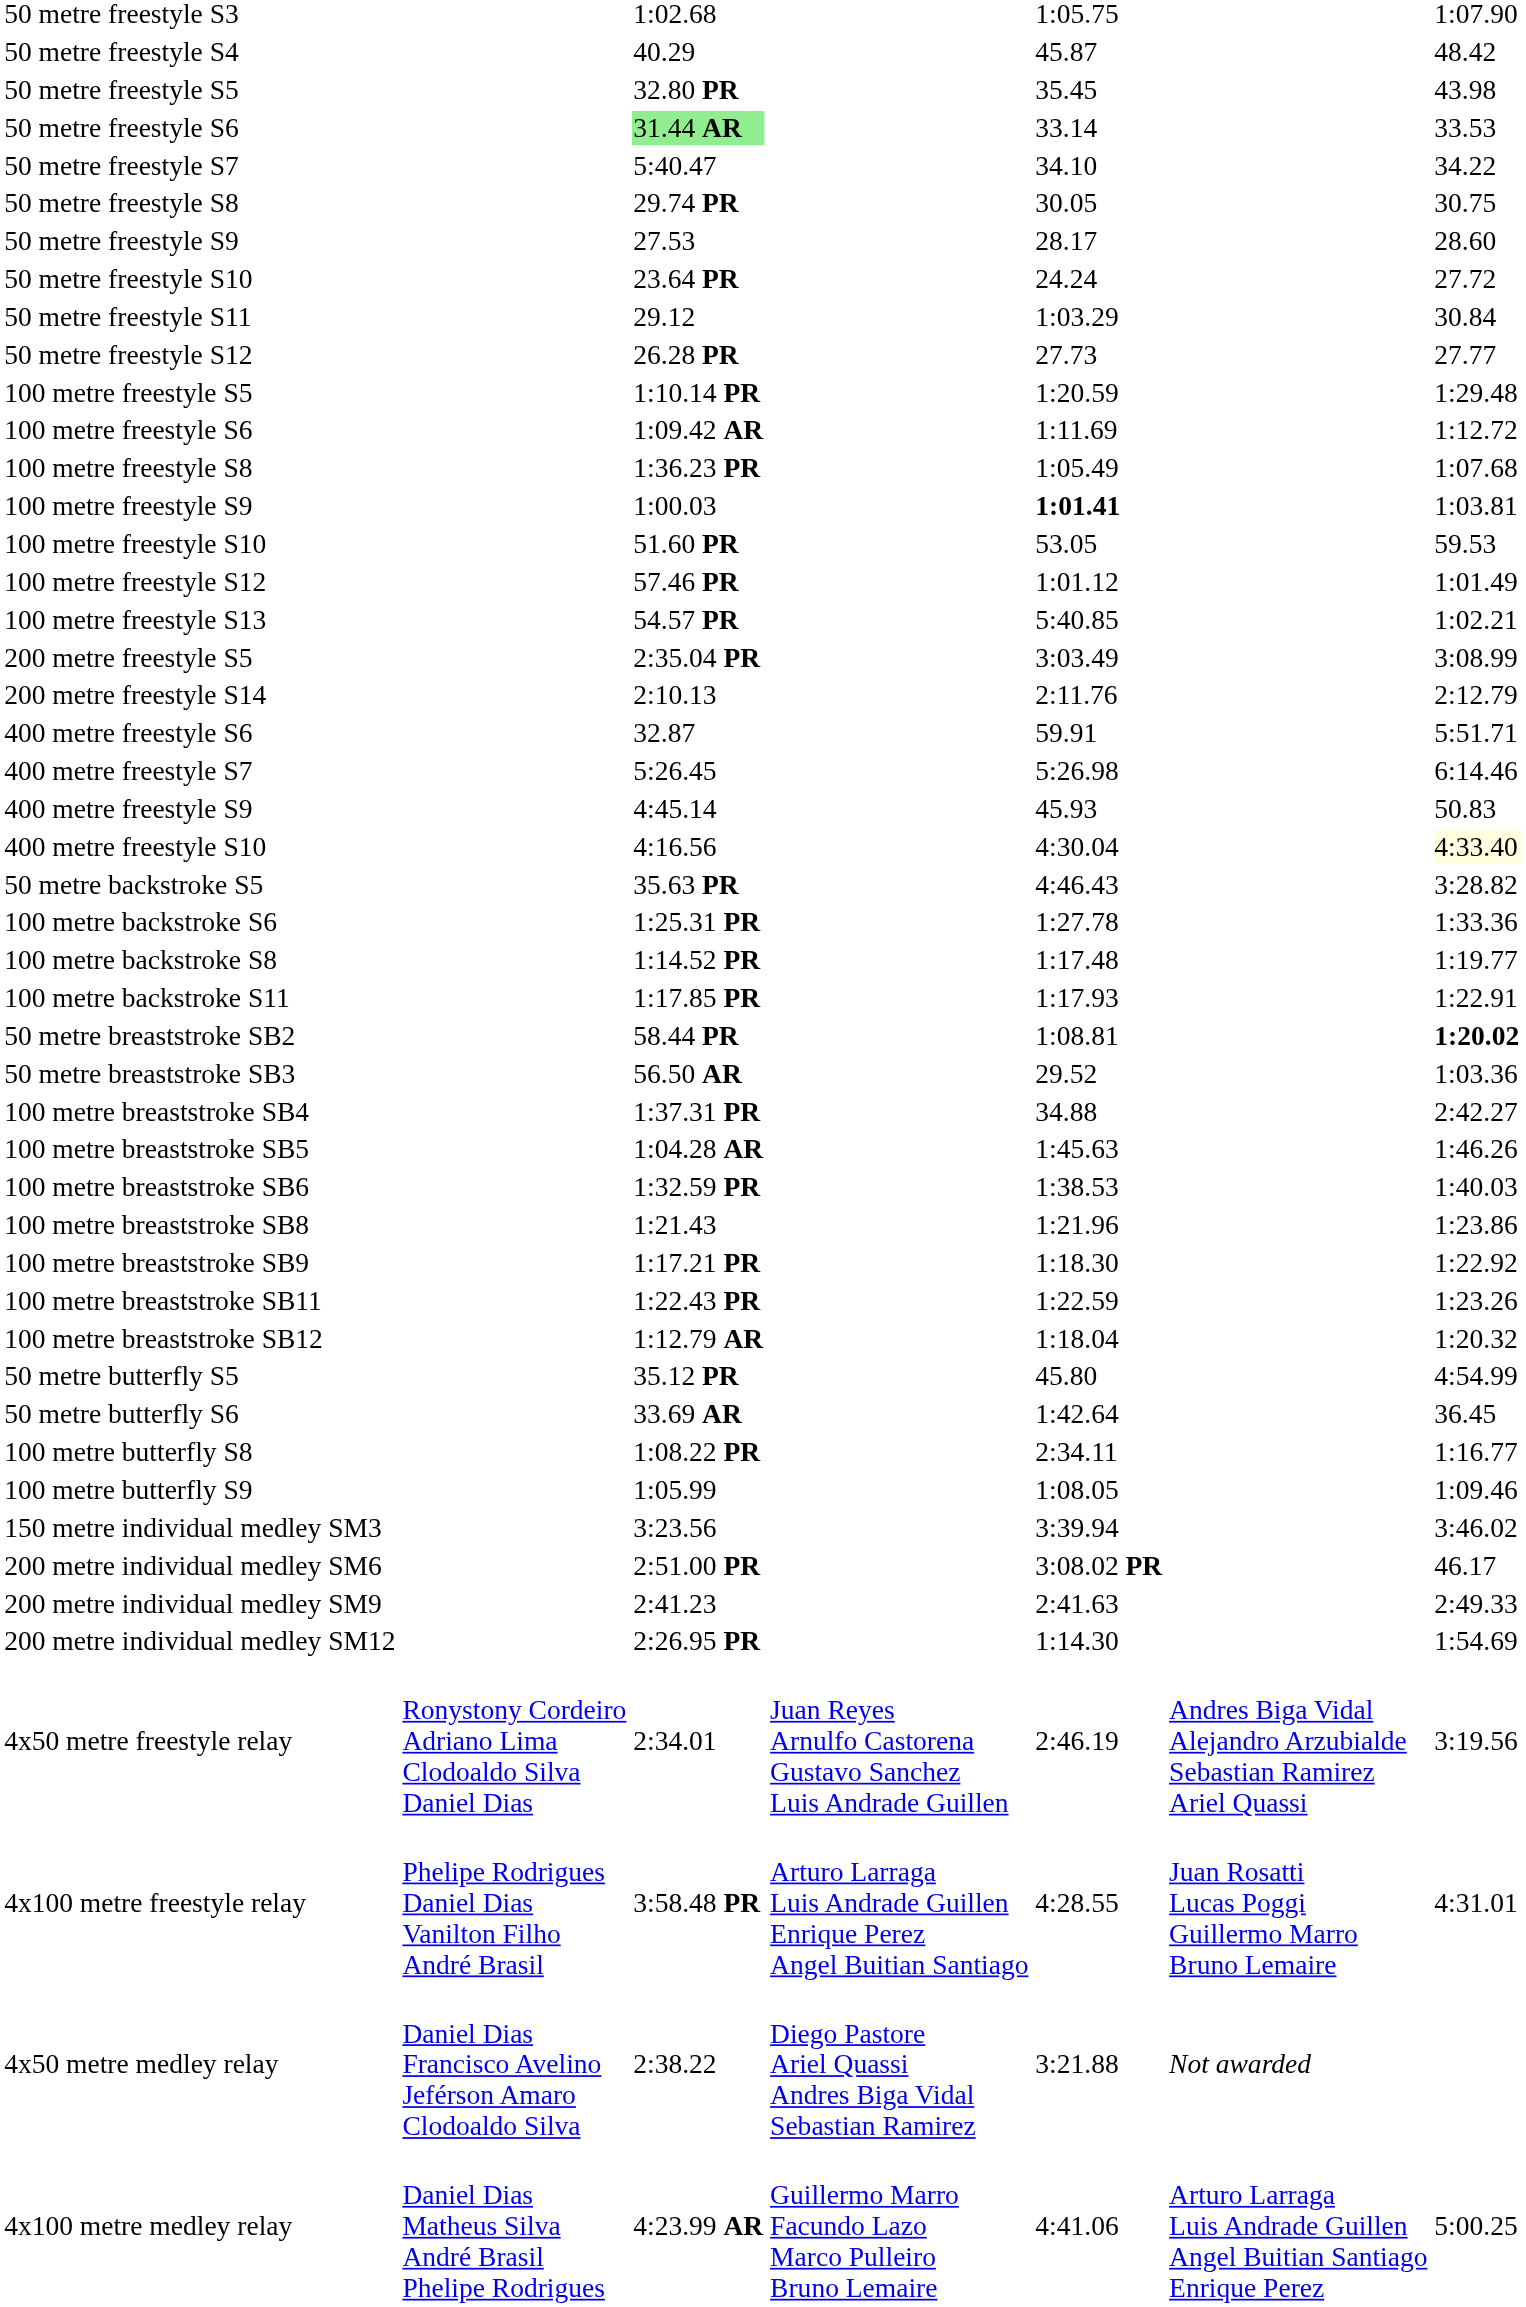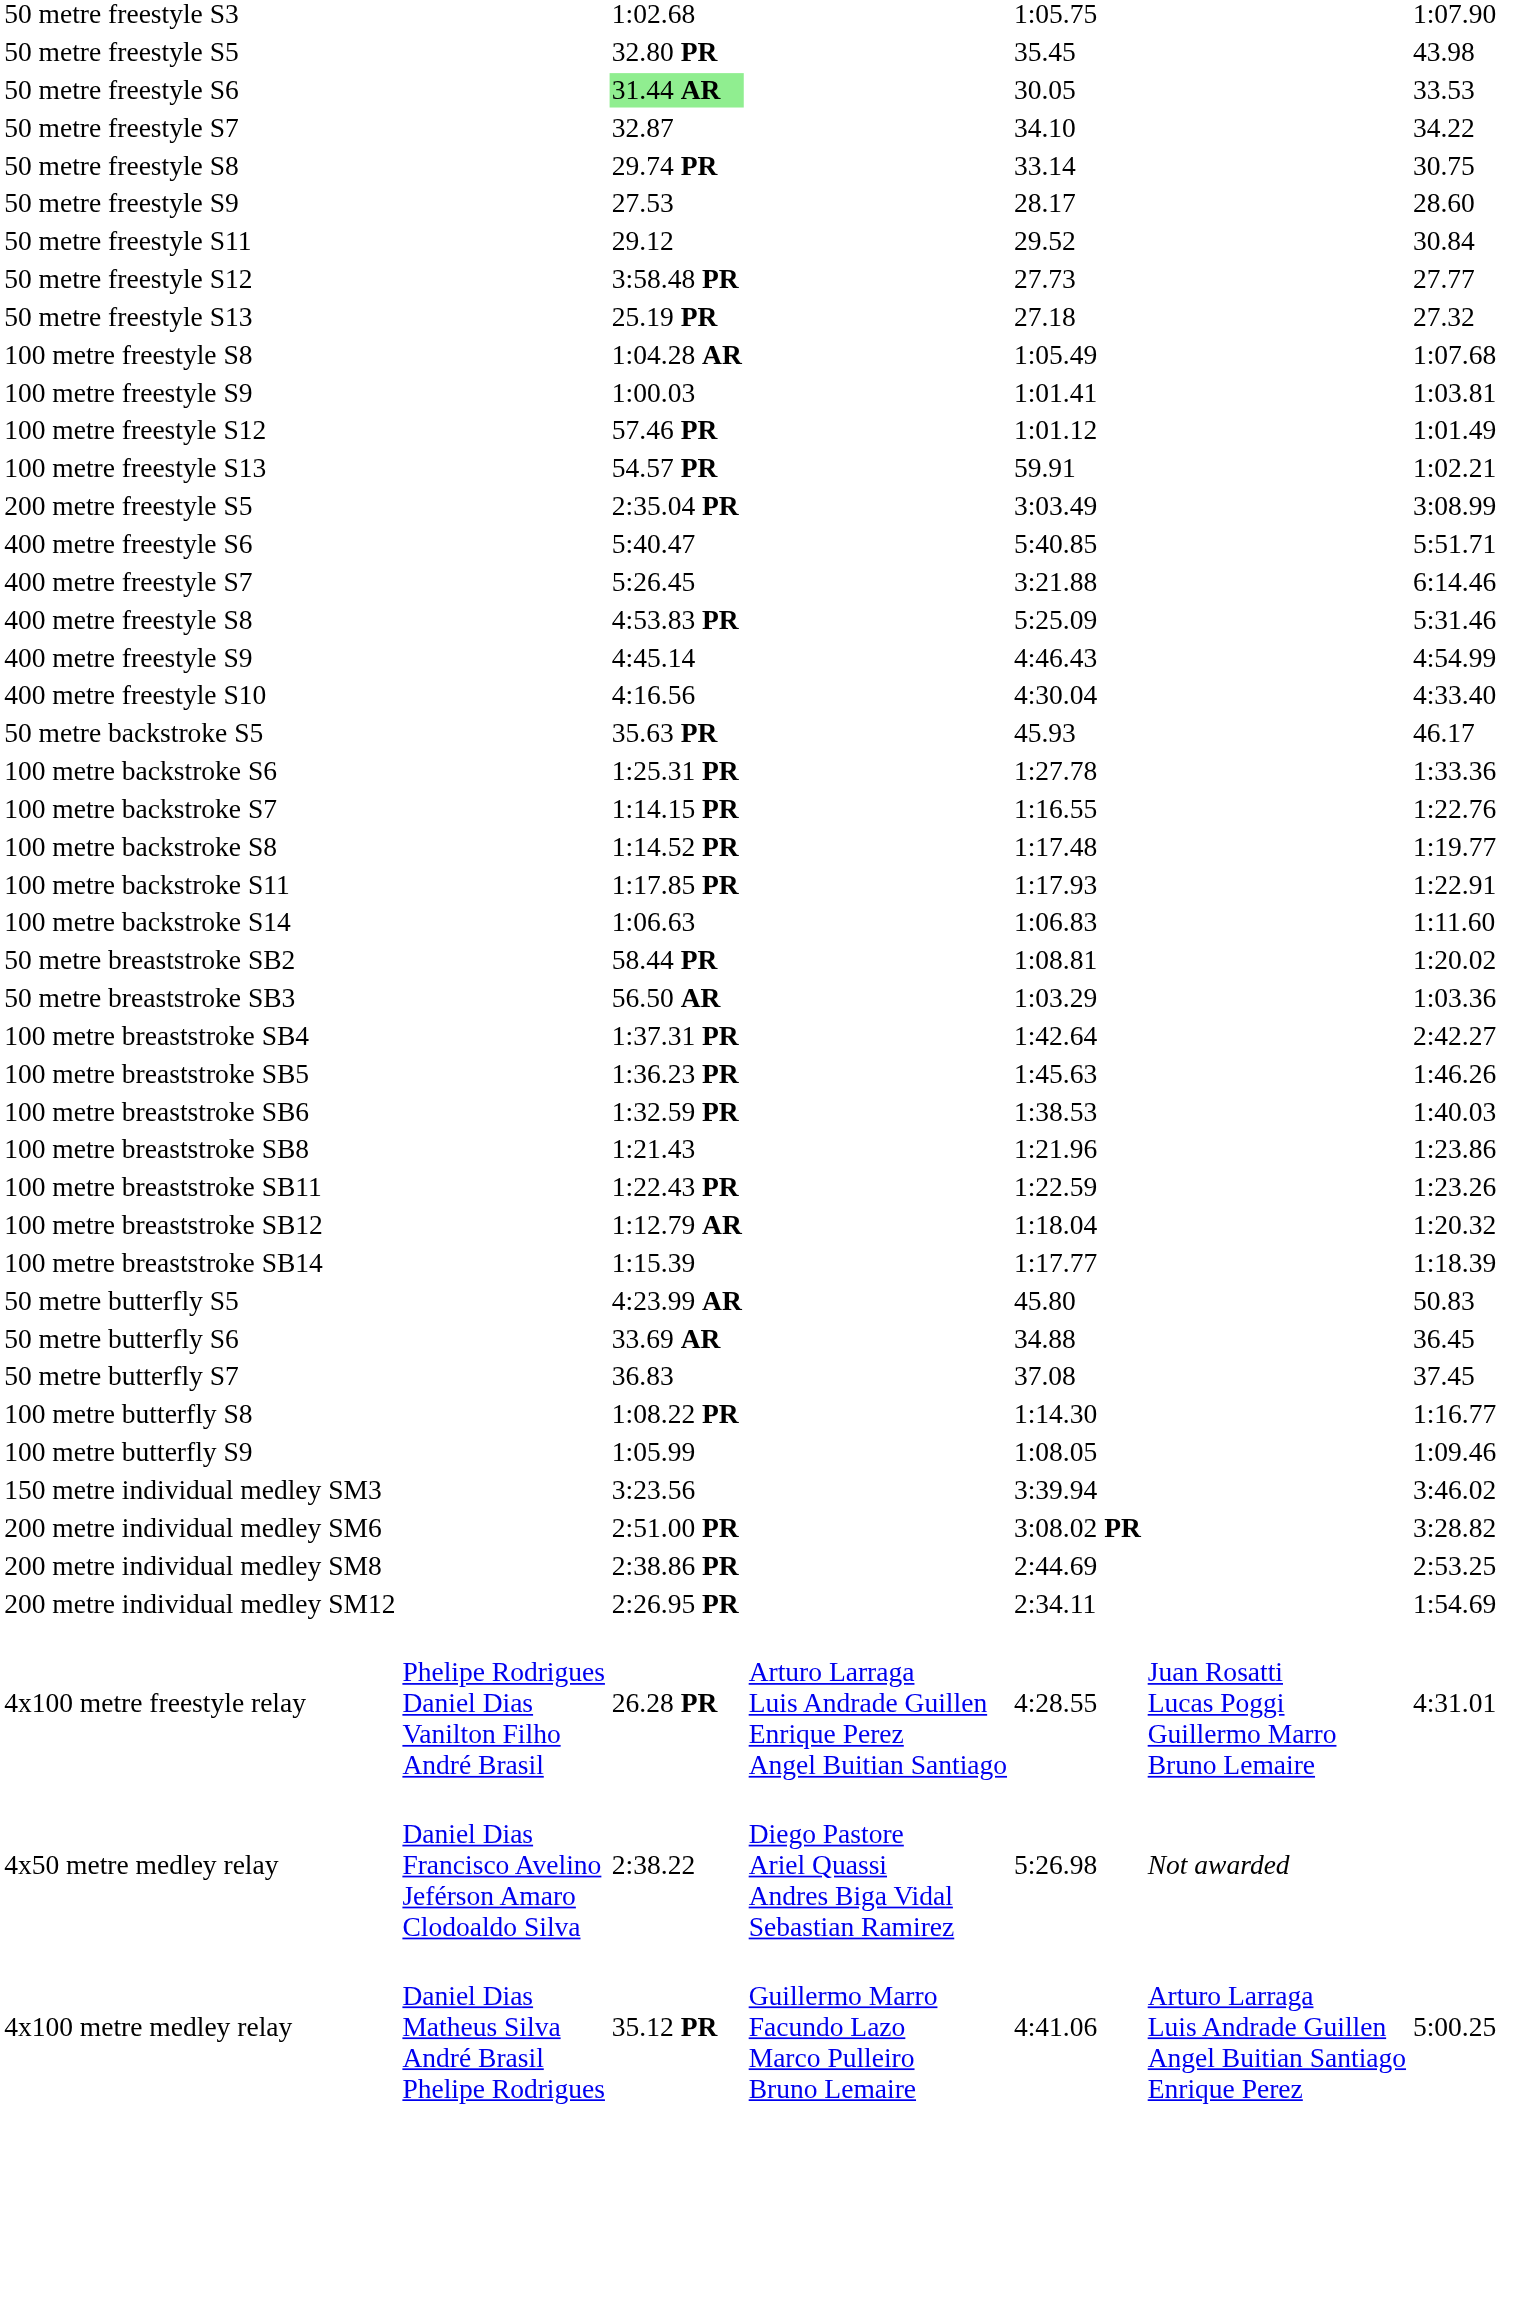- row: 50 metre freestyle S4 | 40.29 | 45.87 | 48.42
50 metre freestyle S6 | column 5: 33.14 -> 30.05
50 metre freestyle S7 | column 3: 5:40.47 -> 32.87
50 metre freestyle S8 | column 5: 30.05 -> 33.14
- row: 50 metre freestyle S10 | 23.64 PR | 24.24 | 27.72
50 metre freestyle S11 | column 5: 1:03.29 -> 29.52
50 metre freestyle S12 | column 3: 26.28 PR -> 3:58.48 PR
+ row: 50 metre freestyle S13 | 25.19 PR | 27.18 | 27.32
- row: 100 metre freestyle S5 | 1:10.14 PR | 1:20.59 | 1:29.48
- row: 100 metre freestyle S6 | 1:09.42 AR | 1:11.69 | 1:12.72
100 metre freestyle S8 | column 3: 1:36.23 PR -> 1:04.28 AR
100 metre freestyle S9 | column 5: bold -> normal
- row: 100 metre freestyle S10 | 51.60 PR | 53.05 | 59.53
100 metre freestyle S13 | column 5: 5:40.85 -> 59.91
- row: 200 metre freestyle S14 | 2:10.13 | 2:11.76 | 2:12.79
400 metre freestyle S6 | column 3: 32.87 -> 5:40.47
400 metre freestyle S6 | column 5: 59.91 -> 5:40.85
400 metre freestyle S7 | column 5: 5:26.98 -> 3:21.88
+ row: 400 metre freestyle S8 | 4:53.83 PR | 5:25.09 | 5:31.46
400 metre freestyle S9 | column 5: 45.93 -> 4:46.43
400 metre freestyle S9 | column 7: 50.83 -> 4:54.99
400 metre freestyle S10 | column 7: lightyellow background -> no background
50 metre backstroke S5 | column 5: 4:46.43 -> 45.93
50 metre backstroke S5 | column 7: 3:28.82 -> 46.17
+ row: 100 metre backstroke S7 | 1:14.15 PR | 1:16.55 | 1:22.76
+ row: 100 metre backstroke S14 | 1:06.63 | 1:06.83 | 1:11.60
50 metre breaststroke SB2 | column 7: bold -> normal
50 metre breaststroke SB3 | column 5: 29.52 -> 1:03.29
100 metre breaststroke SB4 | column 5: 34.88 -> 1:42.64
100 metre breaststroke SB5 | column 3: 1:04.28 AR -> 1:36.23 PR
- row: 100 metre breaststroke SB9 | 1:17.21 PR | 1:18.30 | 1:22.92
+ row: 100 metre breaststroke SB14 | 1:15.39 | 1:17.77 | 1:18.39
50 metre butterfly S5 | column 3: 35.12 PR -> 4:23.99 AR
50 metre butterfly S5 | column 7: 4:54.99 -> 50.83
50 metre butterfly S6 | column 5: 1:42.64 -> 34.88
+ row: 50 metre butterfly S7 | 36.83 | 37.08 | 37.45
100 metre butterfly S8 | column 5: 2:34.11 -> 1:14.30
200 metre individual medley SM6 | column 7: 46.17 -> 3:28.82
+ row: 200 metre individual medley SM8 | 2:38.86 PR | 2:44.69 | 2:53.25
- row: 200 metre individual medley SM9 | 2:41.23 | 2:41.63 | 2:49.33
200 metre individual medley SM12 | column 5: 1:14.30 -> 2:34.11
- row: 4x50 metre freestyle relay | Ronystony Cordeiro Adriano Lima Clodoaldo Silva Daniel Dias | 2:34.01 | Juan Reyes Arnulfo Castorena Gustavo Sanchez Luis Andrade Guillen | 2:46.19 | Andres Biga Vidal Alejandro Arzubialde Sebastian Ramirez Ariel Quassi | 3:19.56
4x100 metre freestyle relay | column 3: 3:58.48 PR -> 26.28 PR
4x50 metre medley relay | column 5: 3:21.88 -> 5:26.98
4x100 metre medley relay | column 3: 4:23.99 AR -> 35.12 PR
